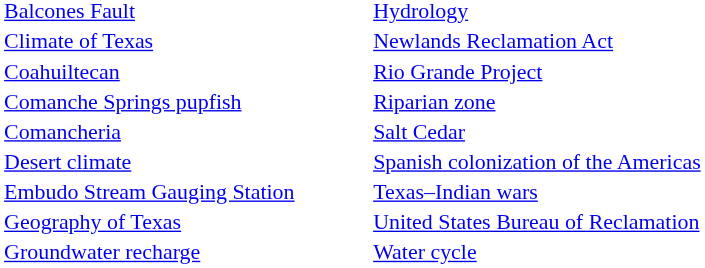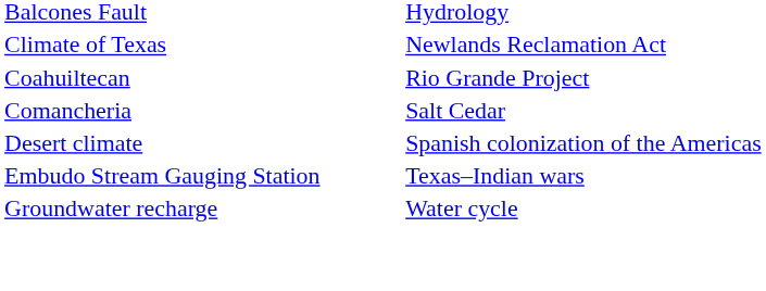- row: Comanche Springs pupfish | Riparian zone
- row: Geography of Texas | United States Bureau of Reclamation
